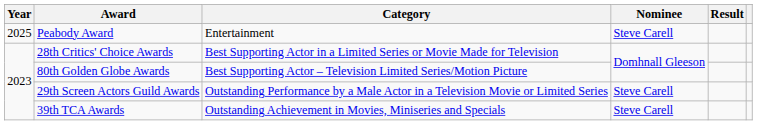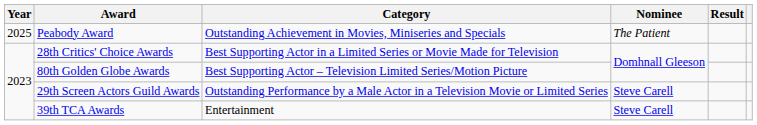Peabody Award | Category: Entertainment -> Outstanding Achievement in Movies, Miniseries and Specials
Peabody Award | Nominee: Steve Carell -> The Patient
39th TCA Awards | Category: Outstanding Achievement in Movies, Miniseries and Specials -> Entertainment
